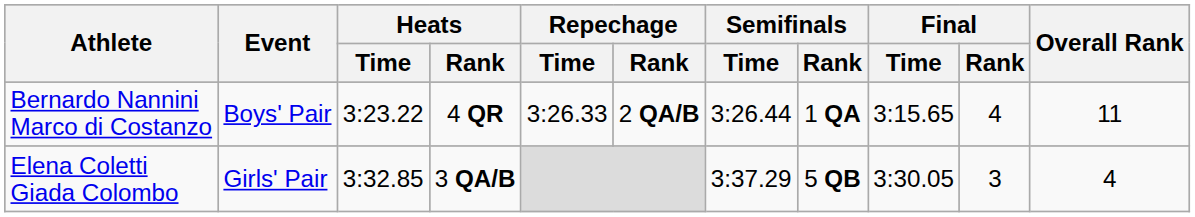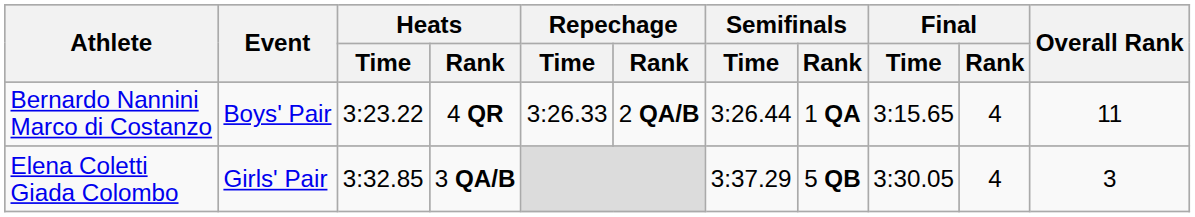Elena Coletti Giada Colombo | Final / Rank: 3 -> 4
Elena Coletti Giada Colombo | Overall Rank: 4 -> 3
